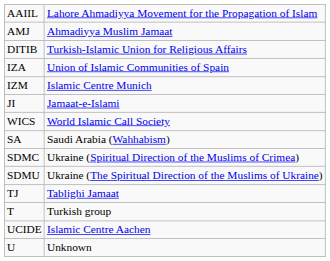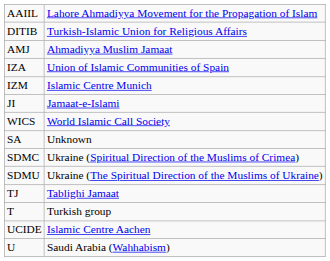rows swapped: AMJ <-> DITIB
SA | column 2: Saudi Arabia (Wahhabism) -> Unknown
U | column 2: Unknown -> Saudi Arabia (Wahhabism)
